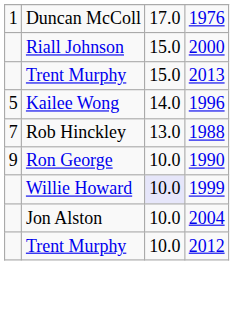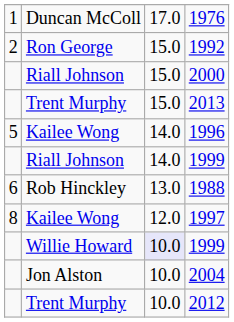+ row: 2 | Ron George | 15.0 | 1992
+ row: Riall Johnson | 14.0 | 1999
1988 | column 1: 7 -> 6
+ row: 8 | Kailee Wong | 12.0 | 1997
- row: 9 | Ron George | 10.0 | 1990
